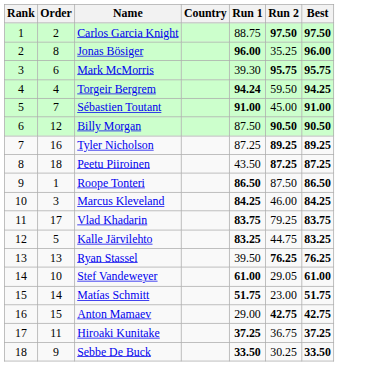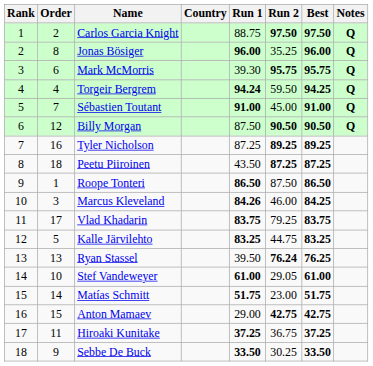+ column: Notes | Q | Q | Q | Q | Q | Q
Marcus Kleveland | Run 1: 84.25 -> 84.26
Ryan Stassel | Run 2: 76.25 -> 76.24
